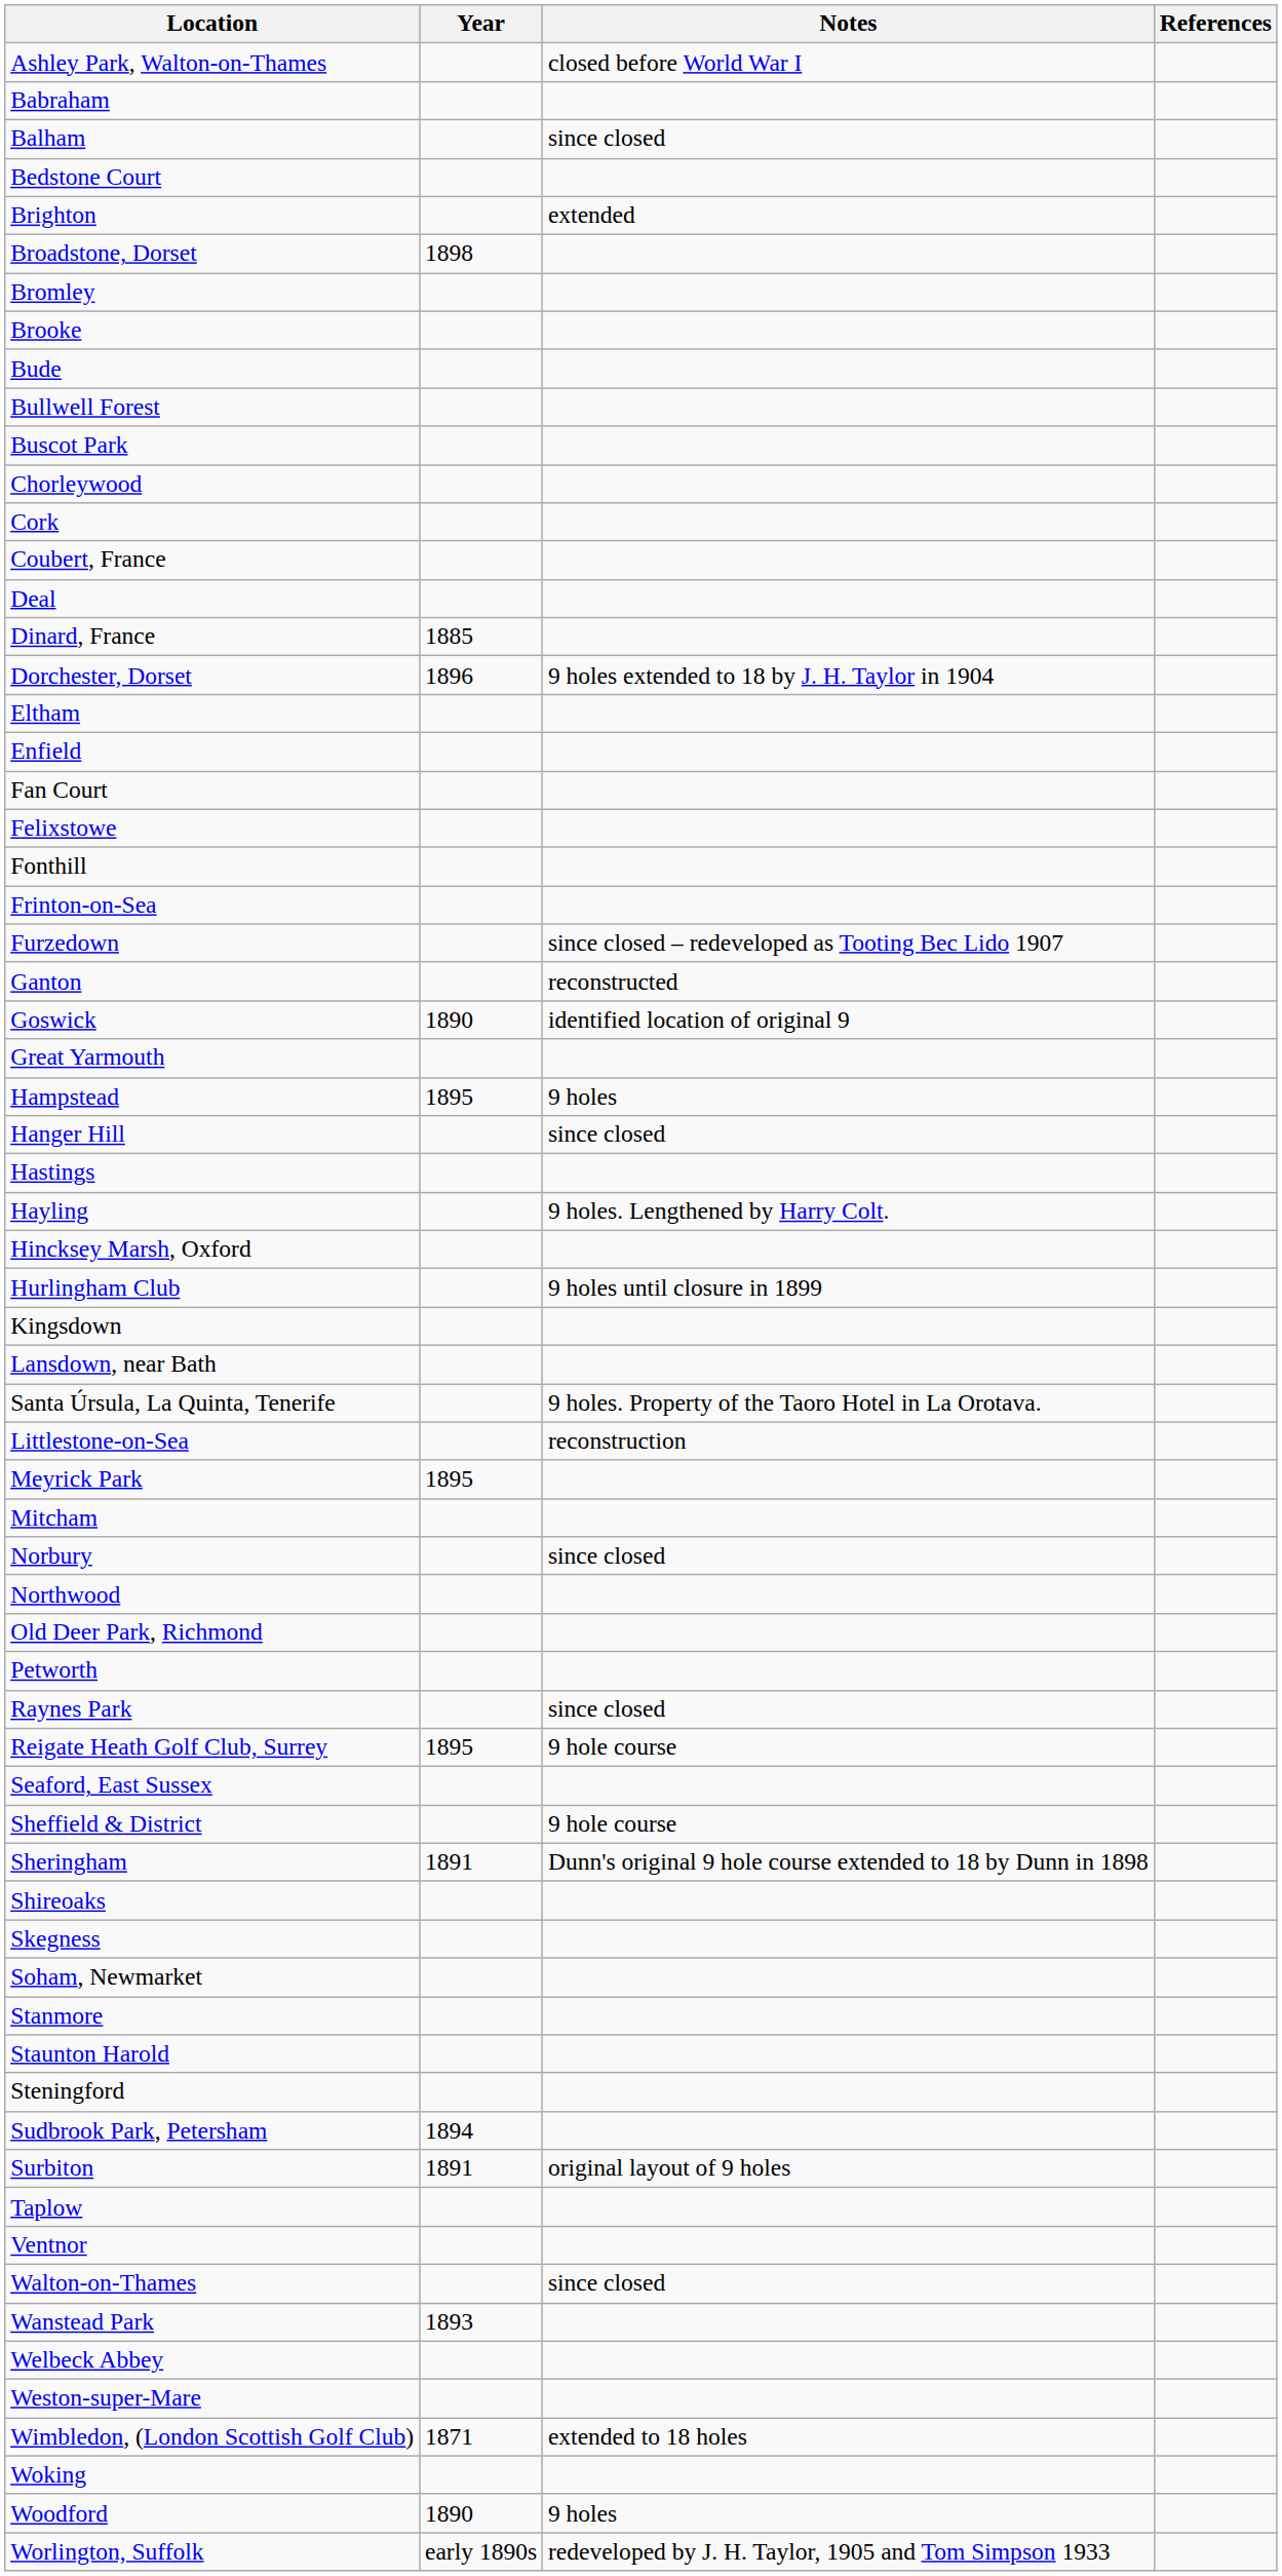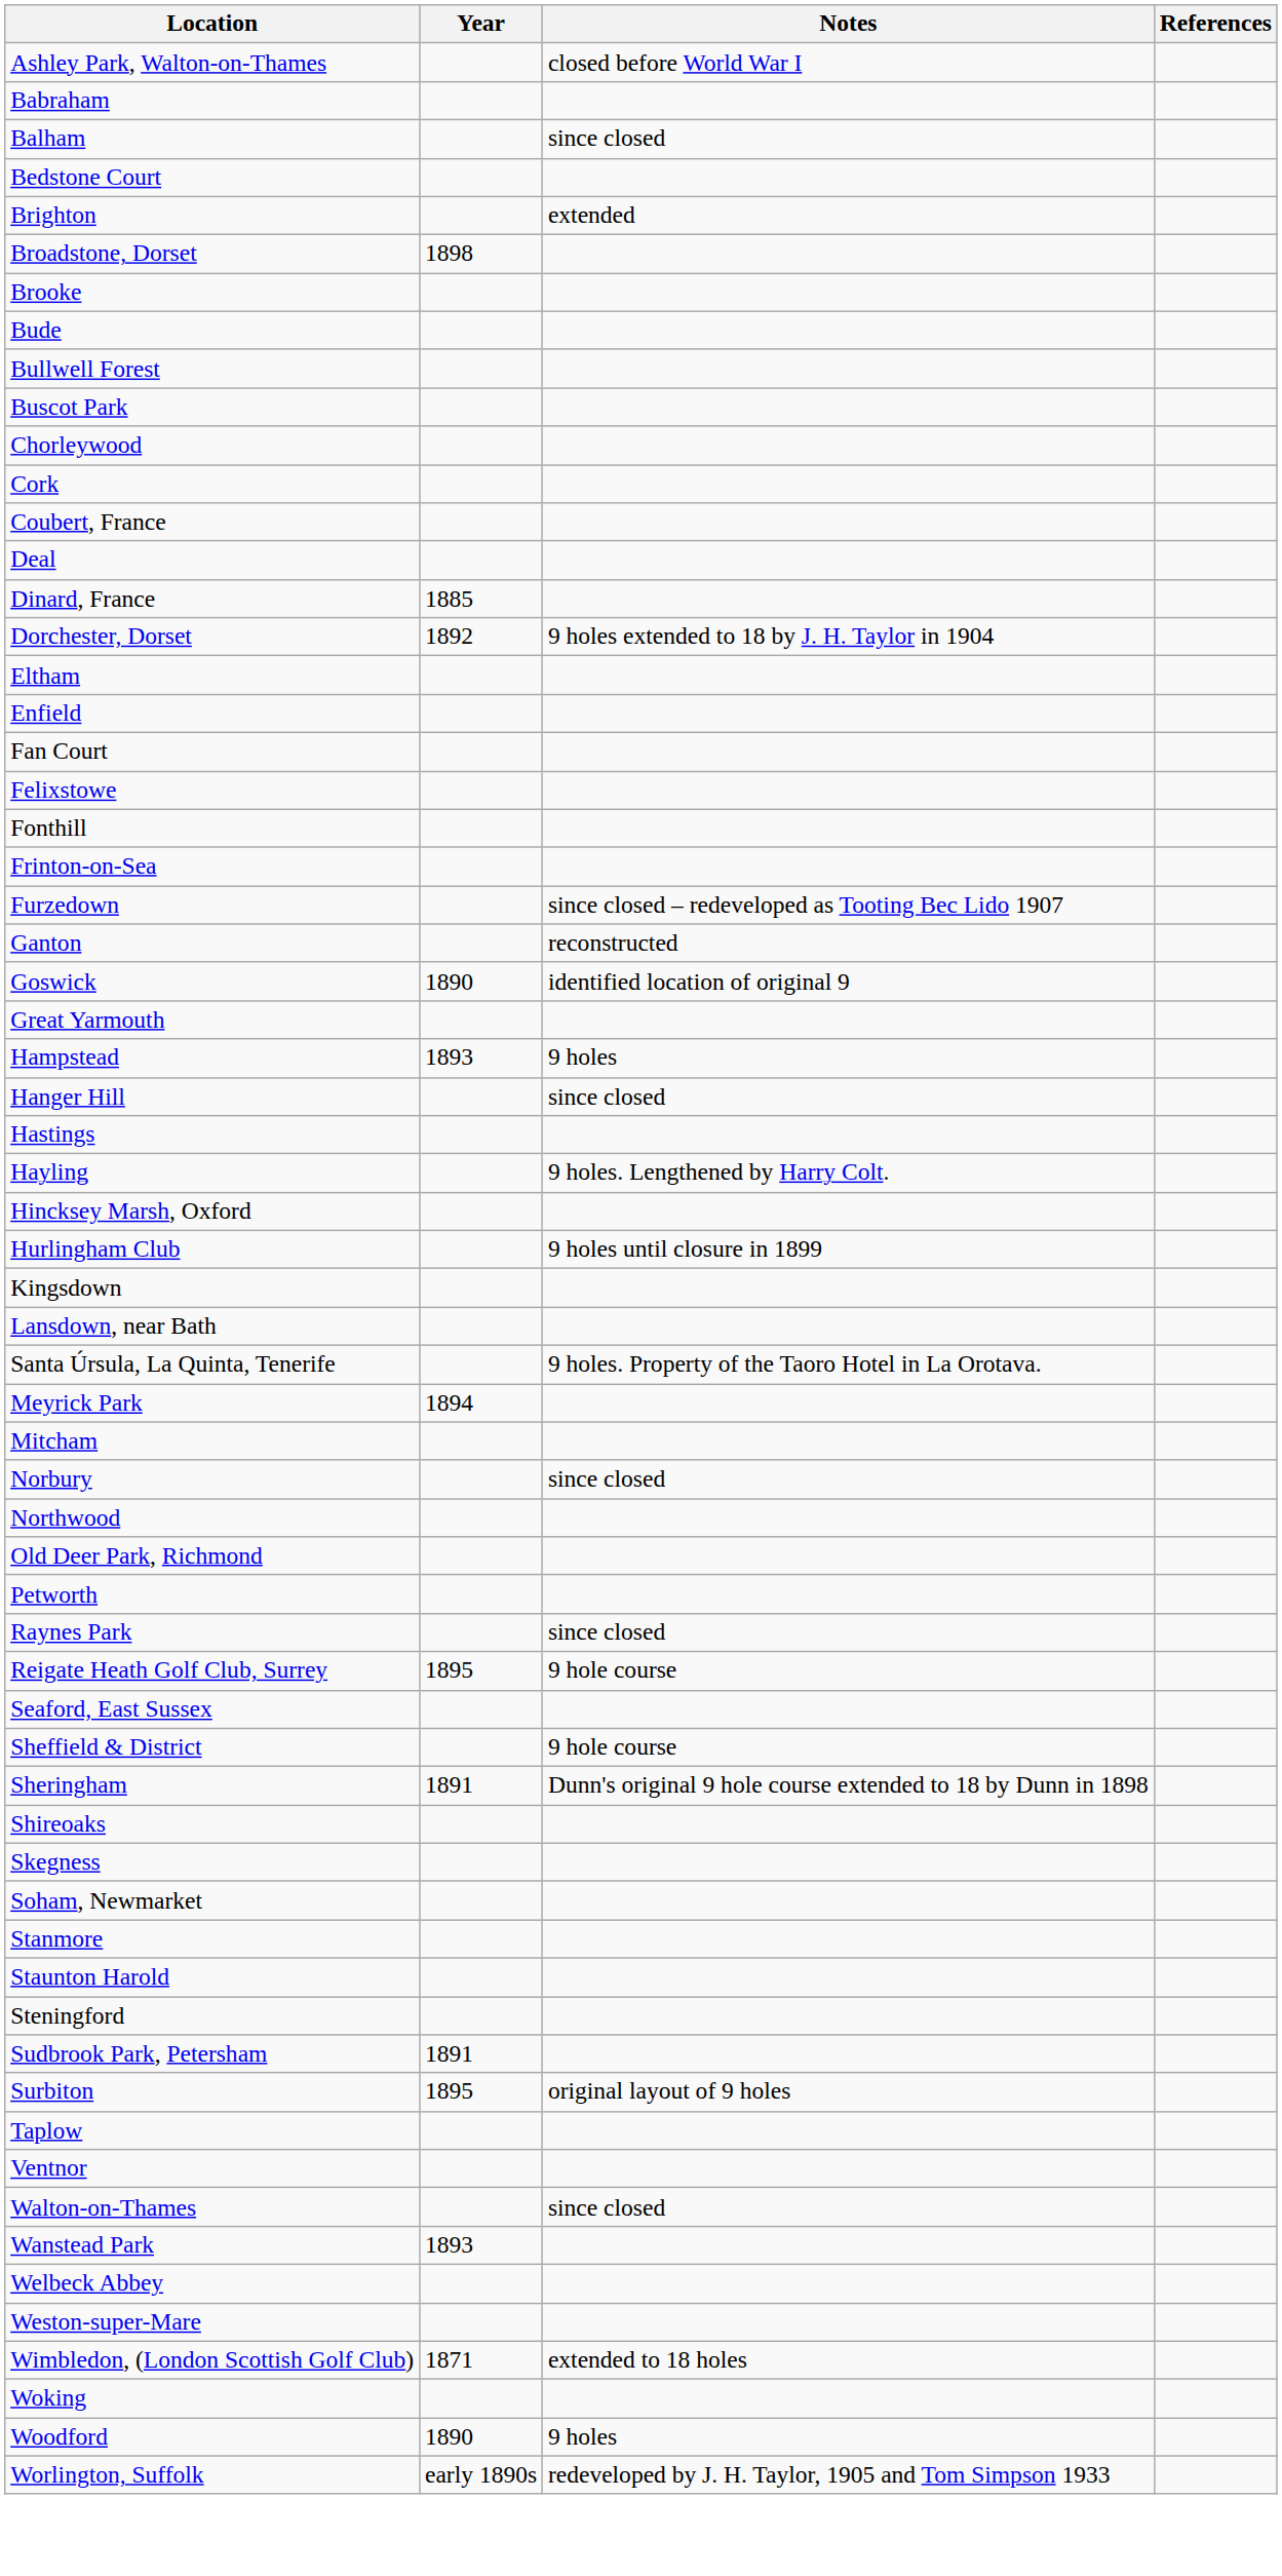- row: Bromley
Dorchester, Dorset | Year: 1896 -> 1892
Hampstead | Year: 1895 -> 1893
- row: Littlestone-on-Sea | reconstruction
Meyrick Park | Year: 1895 -> 1894
Sudbrook Park, Petersham | Year: 1894 -> 1891
Surbiton | Year: 1891 -> 1895
